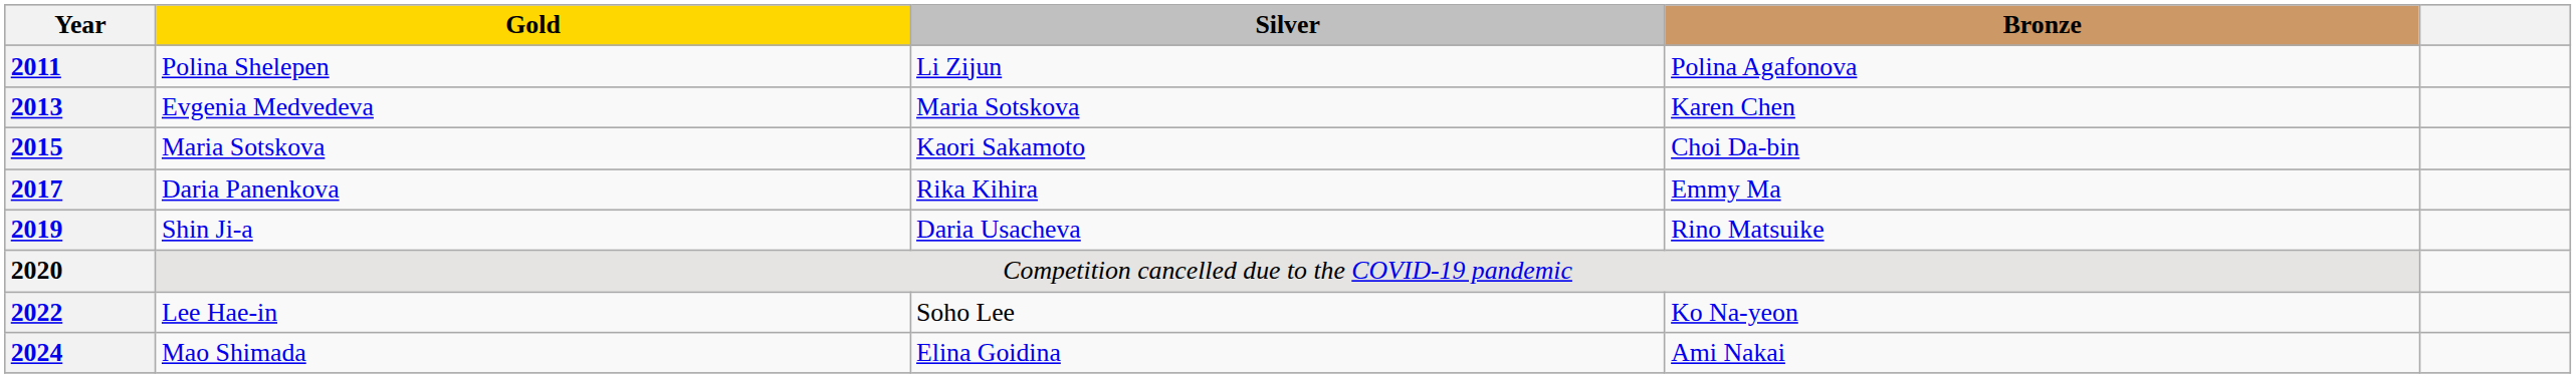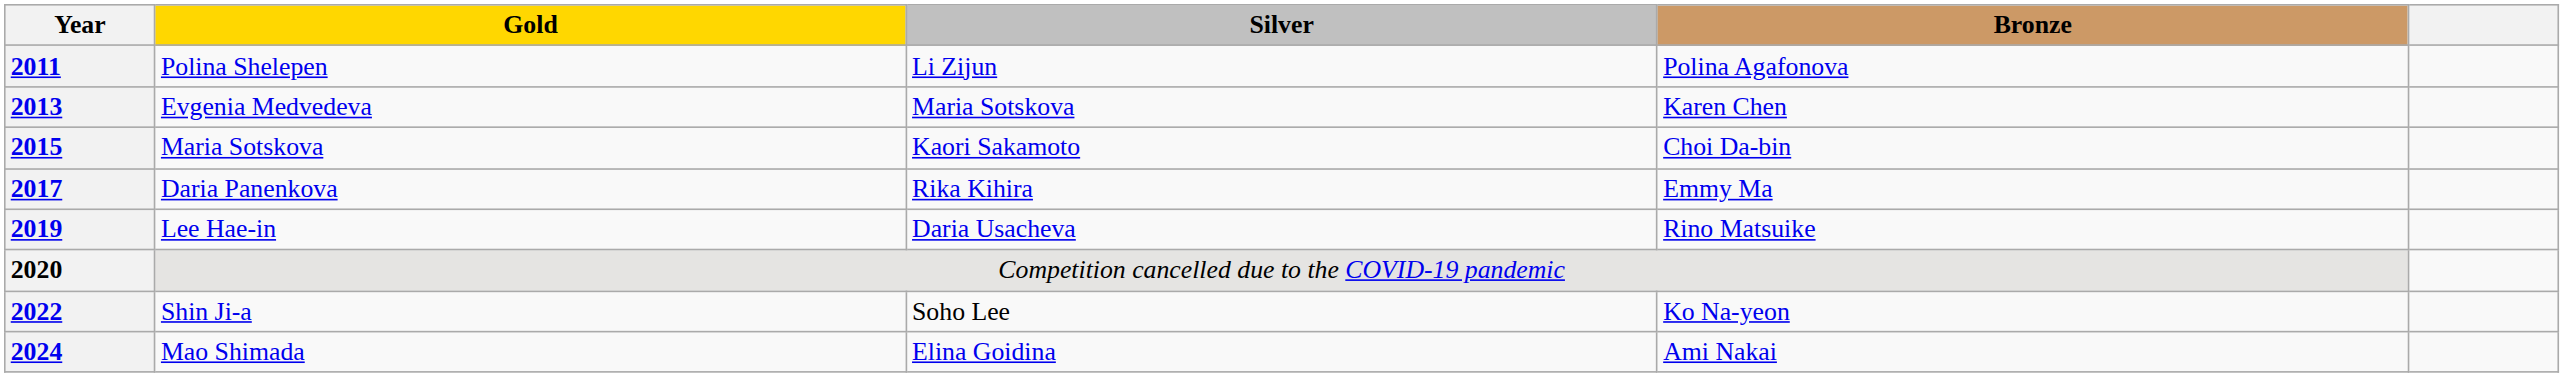2019 | Gold: Shin Ji-a -> Lee Hae-in
2022 | Gold: Lee Hae-in -> Shin Ji-a
